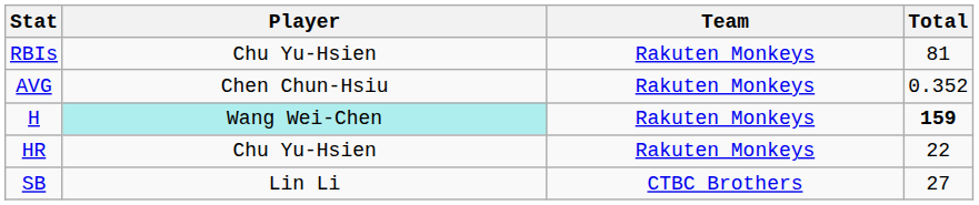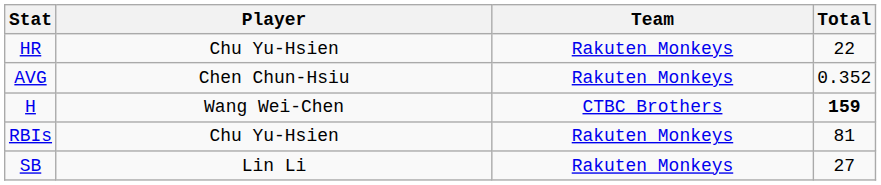rows swapped: HR <-> RBIs
H | Player: paleturquoise background -> no background
H | Team: Rakuten Monkeys -> CTBC Brothers
SB | Team: CTBC Brothers -> Rakuten Monkeys
